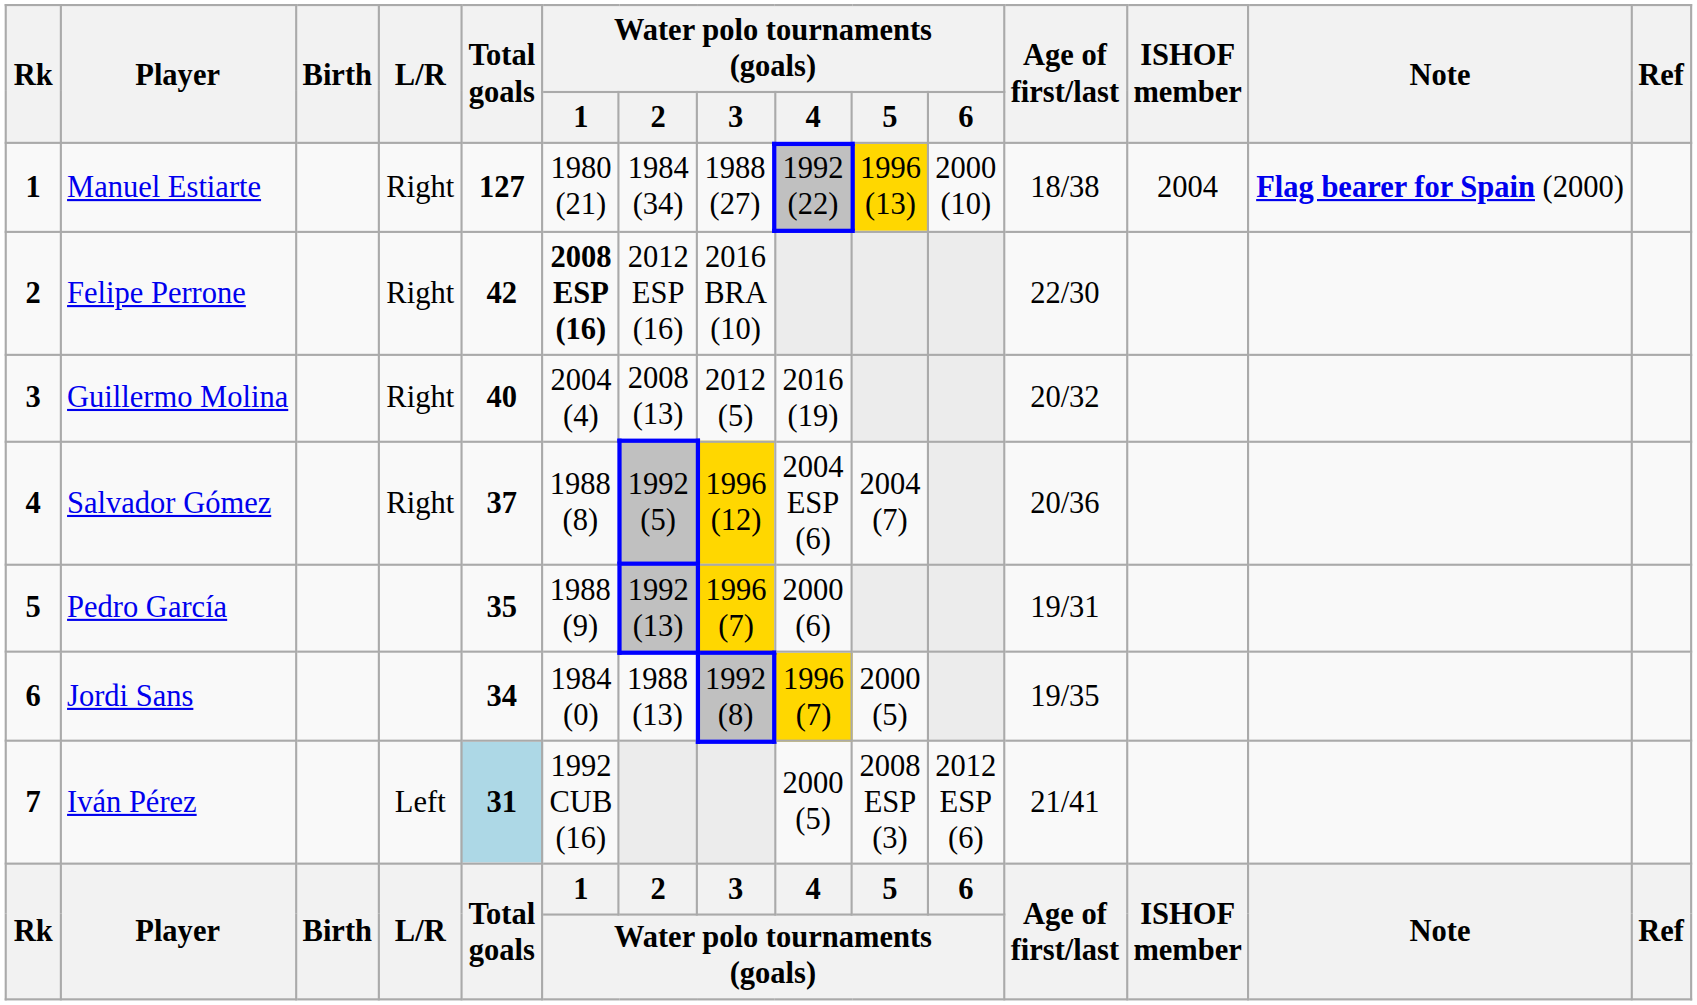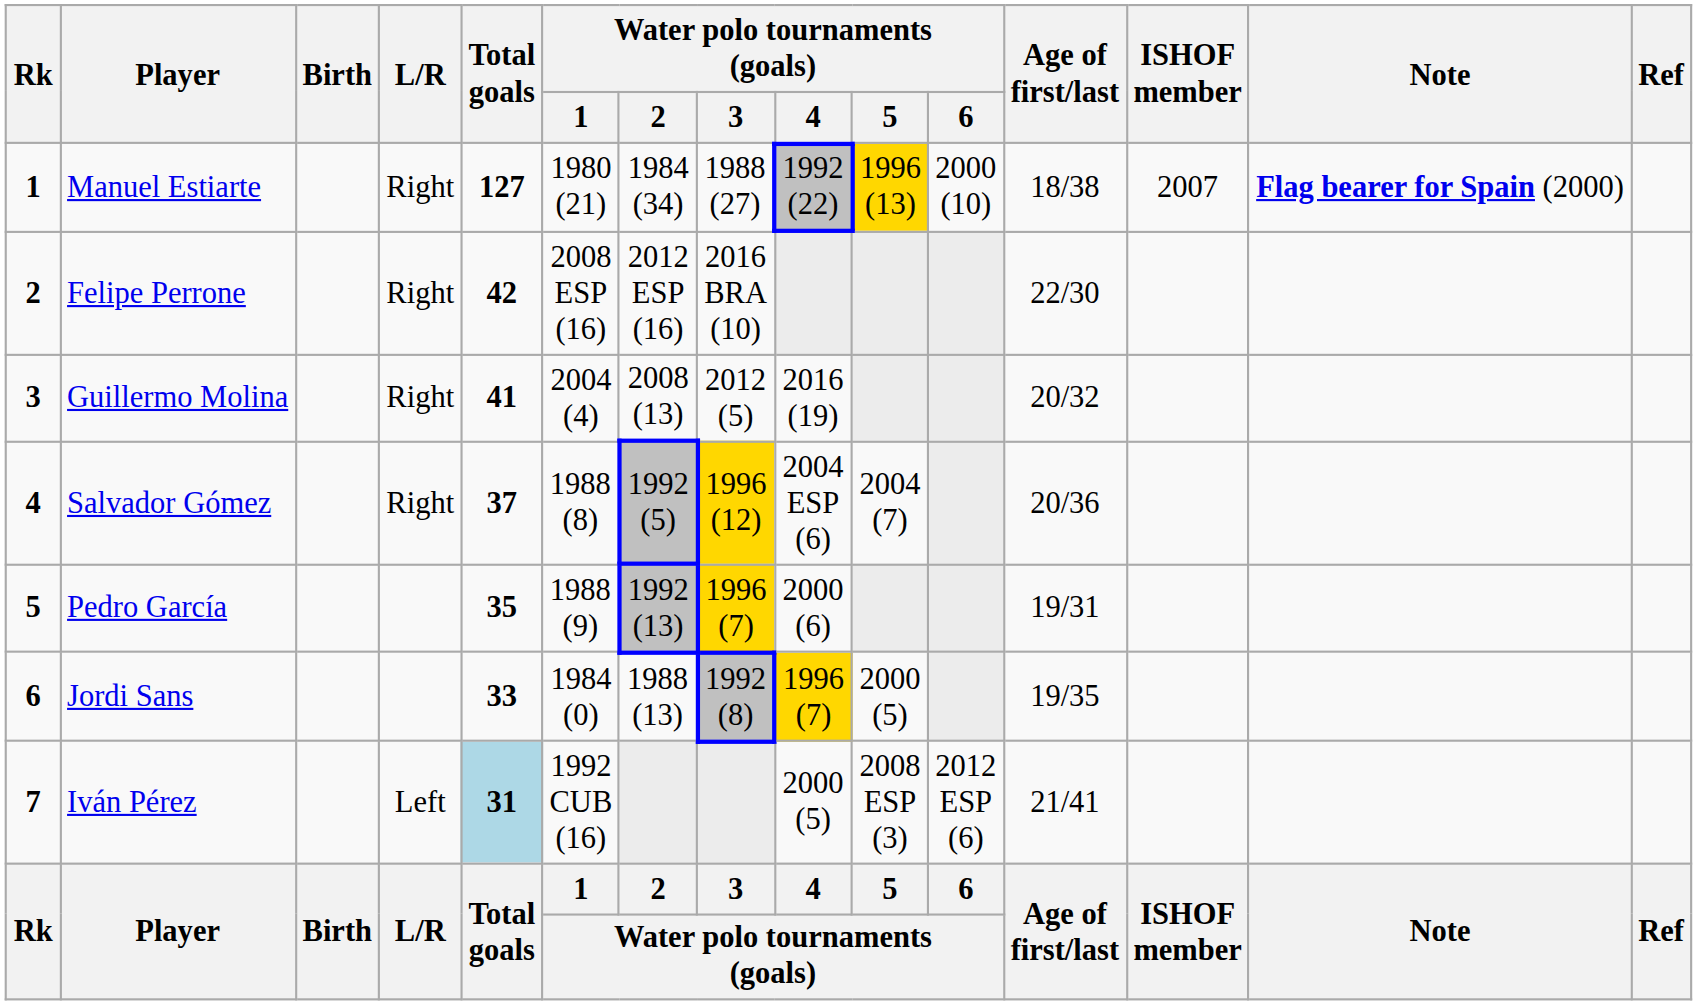Manuel Estiarte | ISHOF member: 2004 -> 2007
Felipe Perrone | Water polo tournaments (goals) / 1: bold -> normal
Guillermo Molina | Total goals: 40 -> 41
Jordi Sans | Total goals: 34 -> 33
